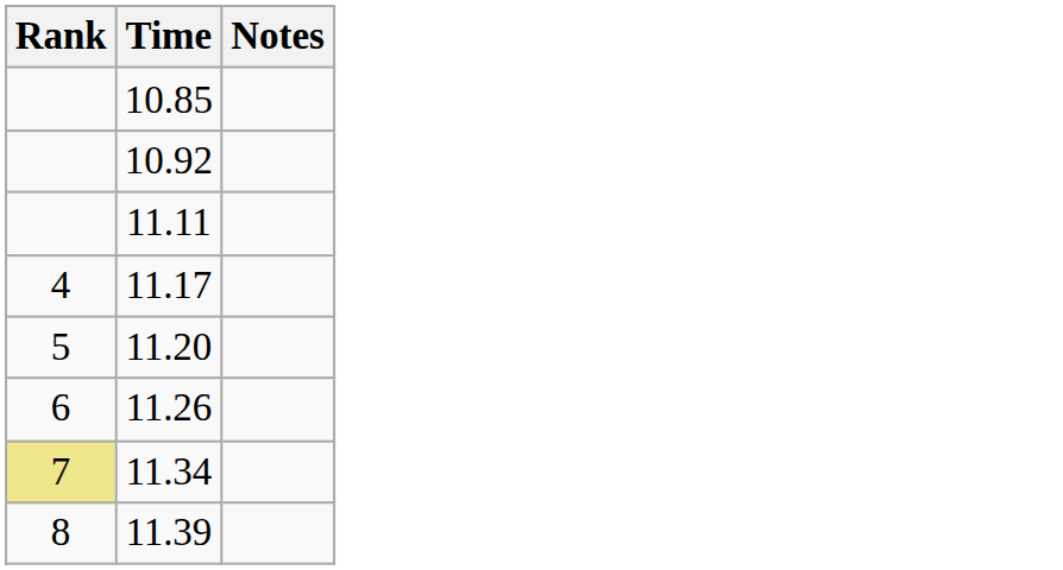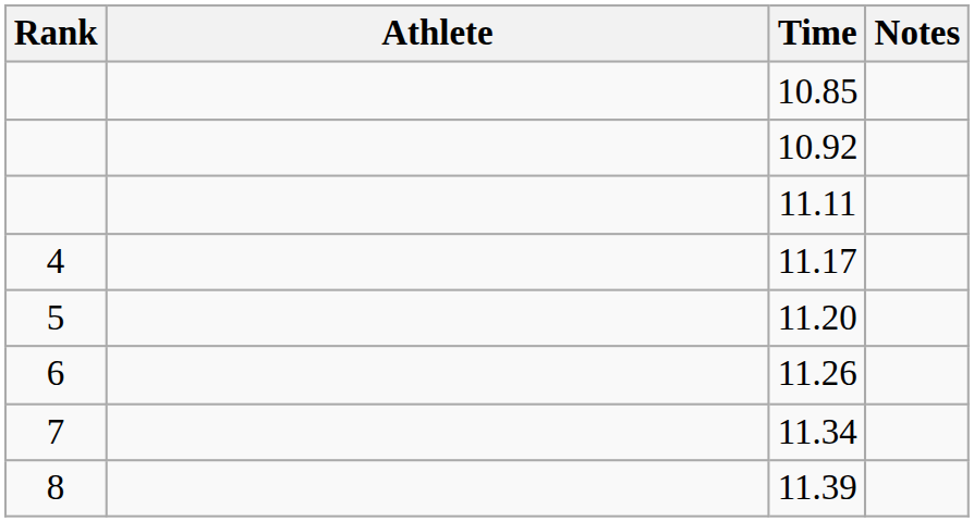+ column: Athlete
11.34 | Rank: khaki background -> no background
